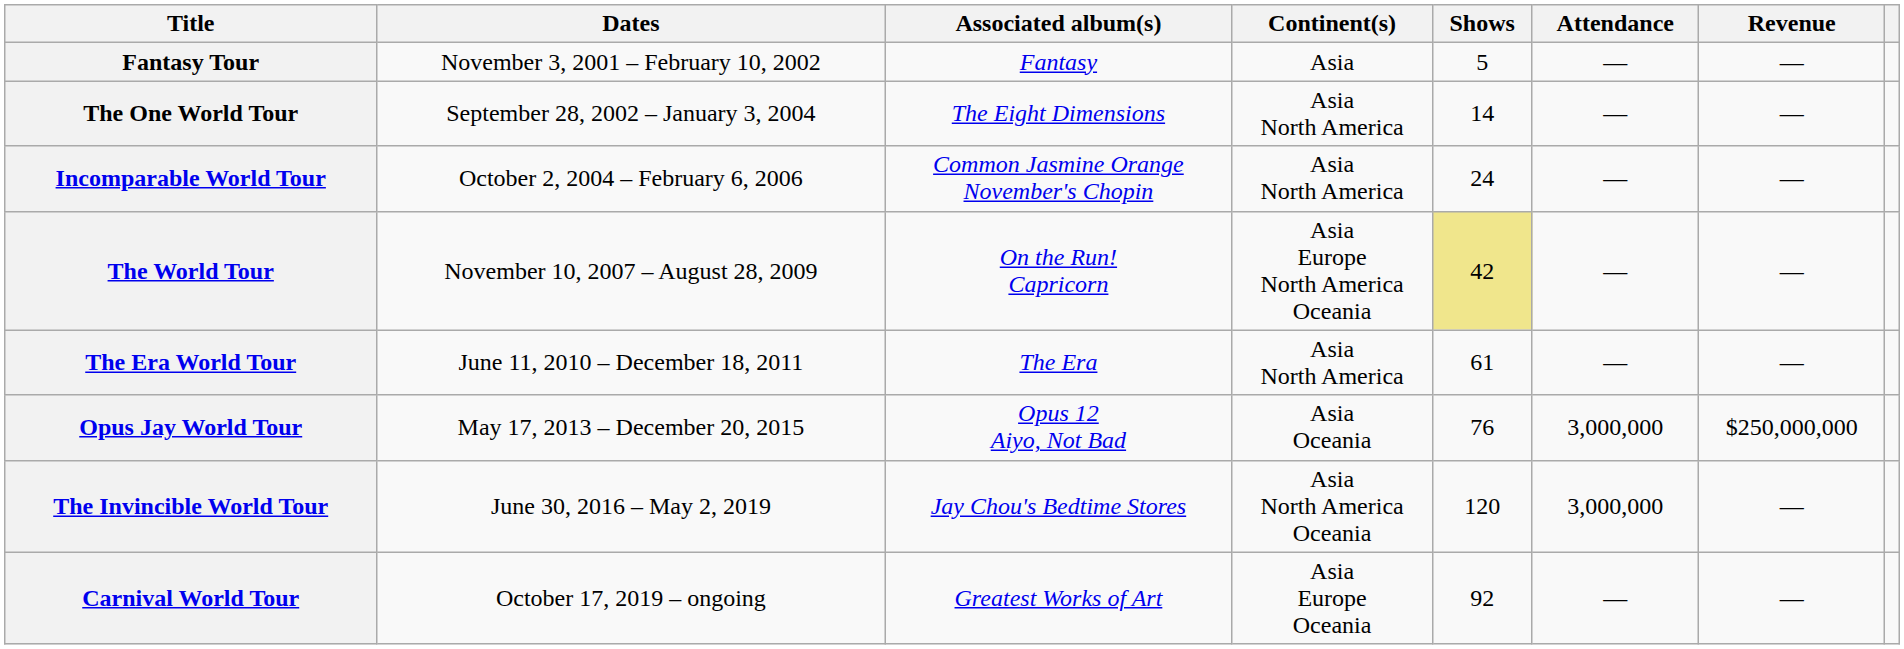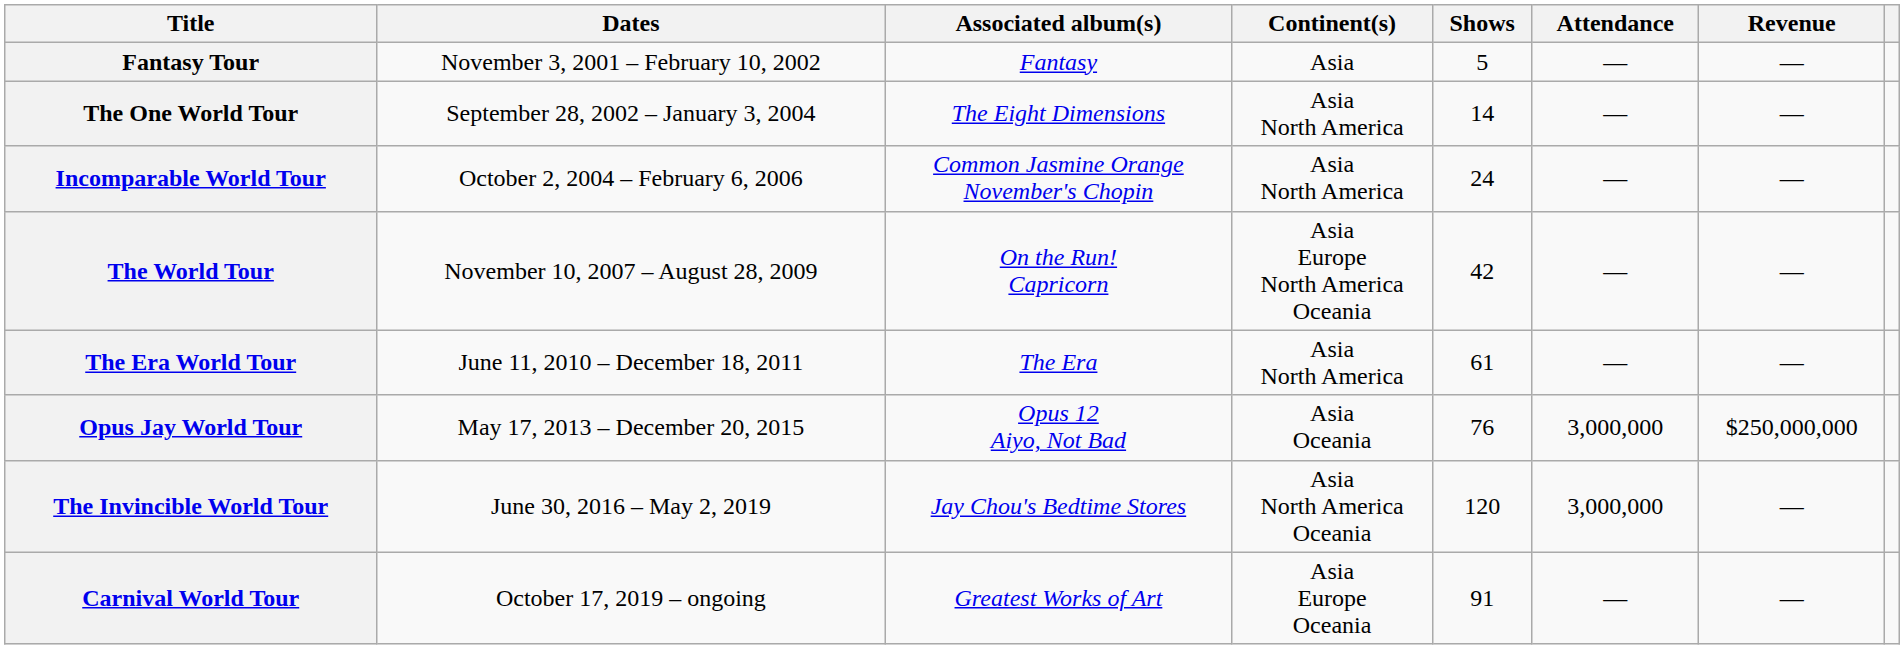The World Tour | Shows: khaki background -> no background
Carnival World Tour | Shows: 92 -> 91
